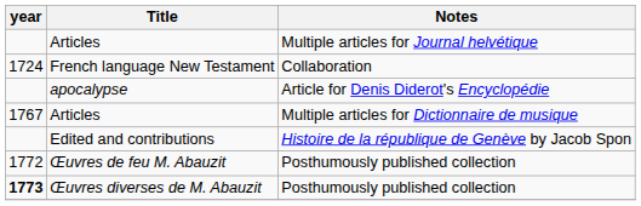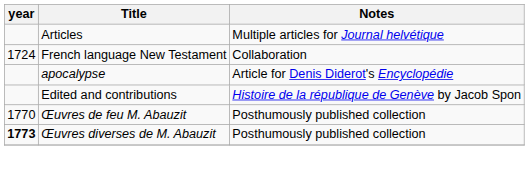- row: 1767 | Articles | Multiple articles for Dictionnaire de musique
Œuvres de feu M. Abauzit | year: 1772 -> 1770
